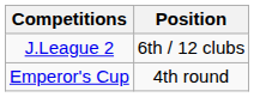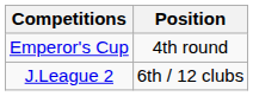rows swapped: J.League 2 <-> Emperor's Cup
